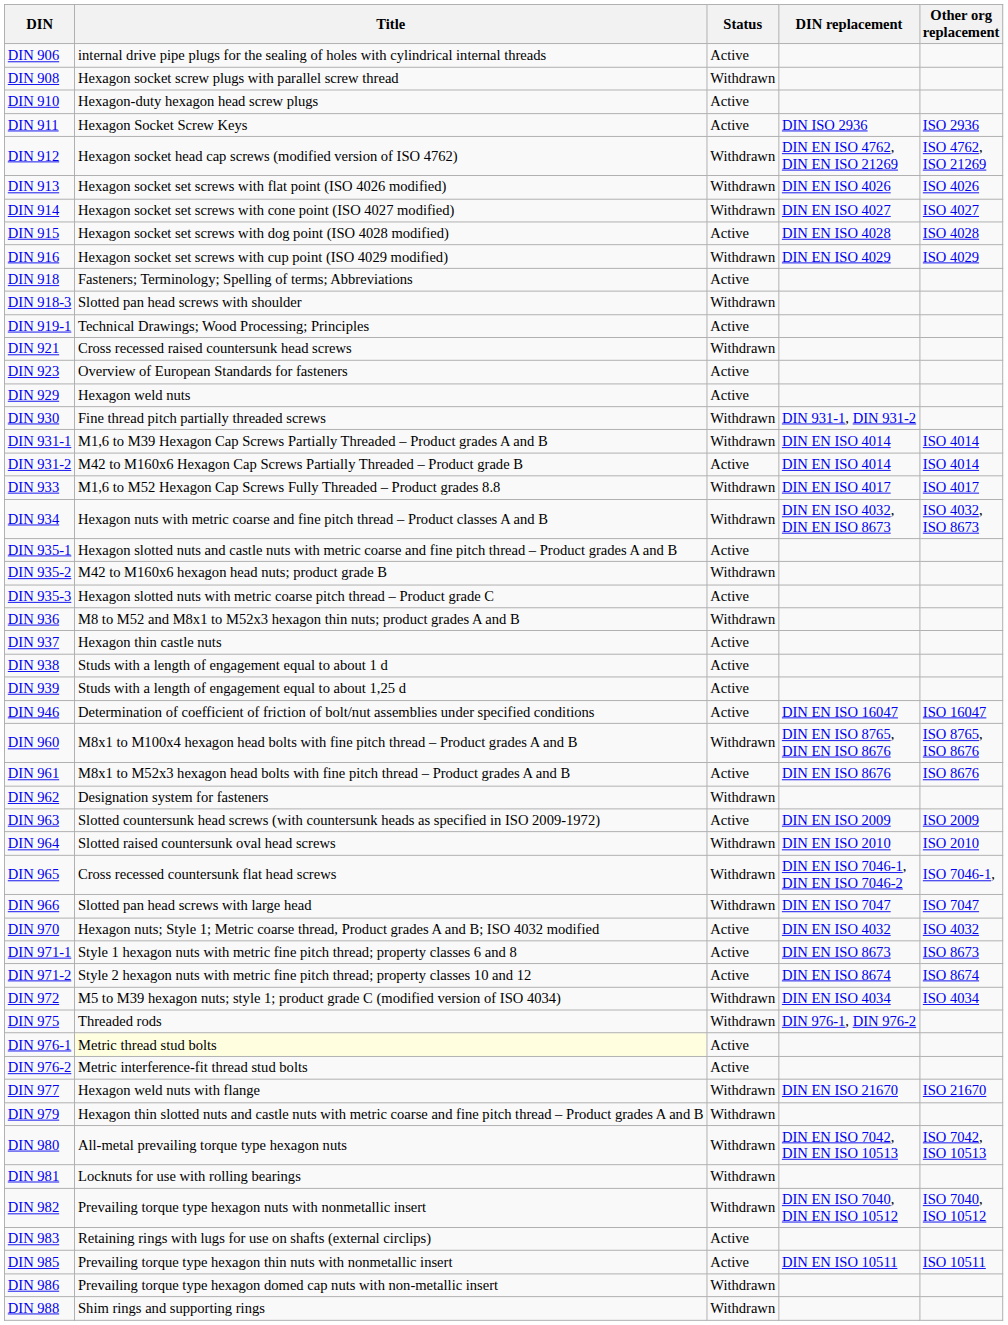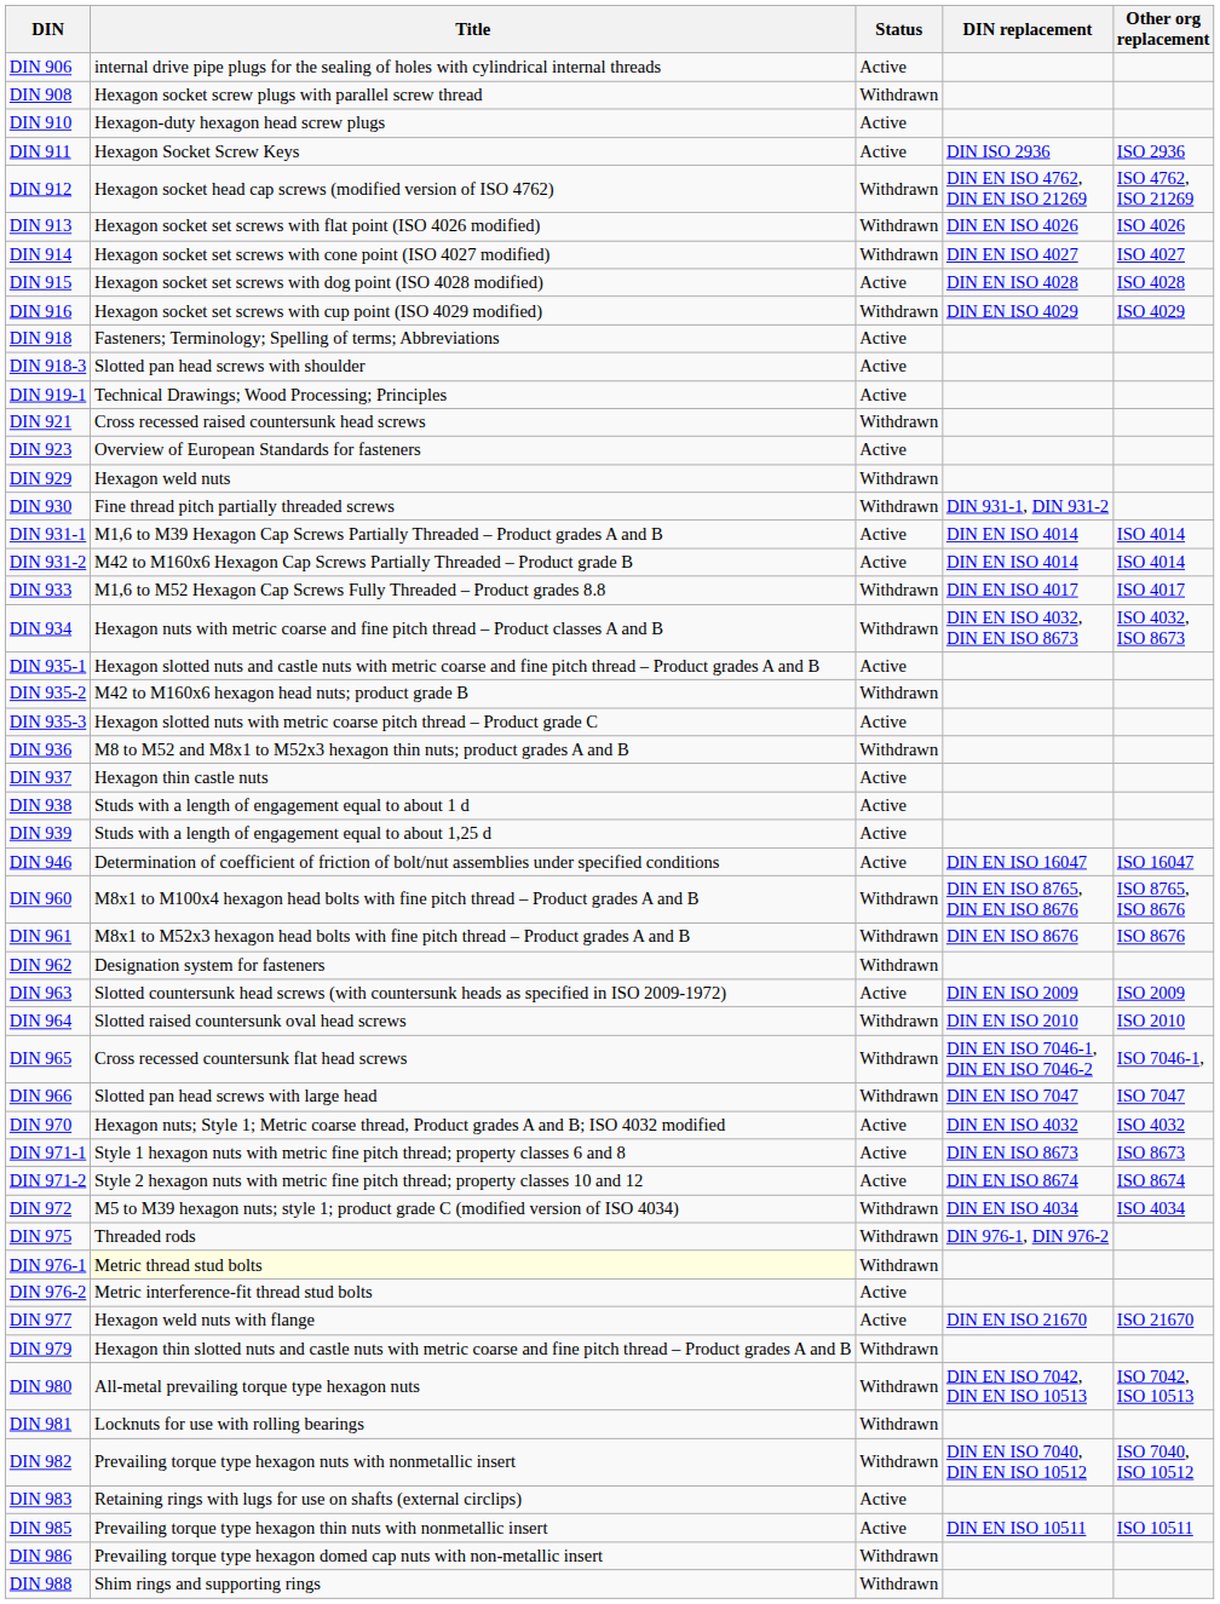DIN 918-3 | Status: Withdrawn -> Active
DIN 929 | Status: Active -> Withdrawn
DIN 931-1 | Status: Withdrawn -> Active
DIN 961 | Status: Active -> Withdrawn
DIN 976-1 | Status: Active -> Withdrawn
DIN 977 | Status: Withdrawn -> Active
